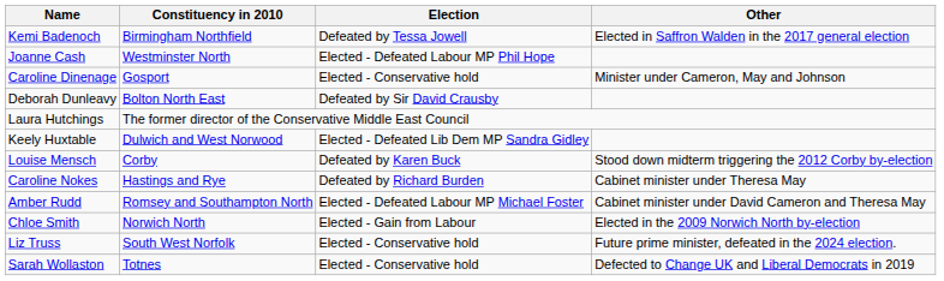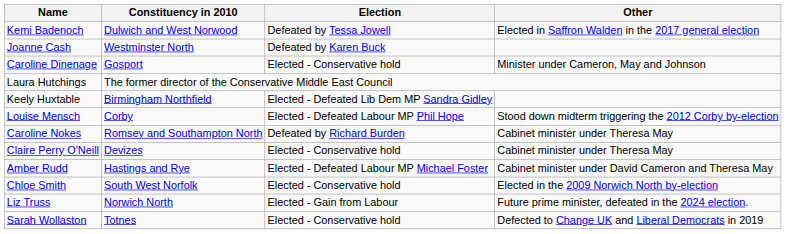Kemi Badenoch | Constituency in 2010: Birmingham Northfield -> Dulwich and West Norwood
Joanne Cash | Election: Elected - Defeated Labour MP Phil Hope -> Defeated by Karen Buck
- row: Deborah Dunleavy | Bolton North East | Defeated by Sir David Crausby
Keely Huxtable | Constituency in 2010: Dulwich and West Norwood -> Birmingham Northfield
Louise Mensch | Election: Defeated by Karen Buck -> Elected - Defeated Labour MP Phil Hope
Caroline Nokes | Constituency in 2010: Hastings and Rye -> Romsey and Southampton North
+ row: Claire Perry O'Neill | Devizes | Elected - Conservative hold | Cabinet minister under Theresa May
Amber Rudd | Constituency in 2010: Romsey and Southampton North -> Hastings and Rye
Chloe Smith | Constituency in 2010: Norwich North -> South West Norfolk
Chloe Smith | Election: Elected - Gain from Labour -> Elected - Conservative hold
Liz Truss | Constituency in 2010: South West Norfolk -> Norwich North
Liz Truss | Election: Elected - Conservative hold -> Elected - Gain from Labour
